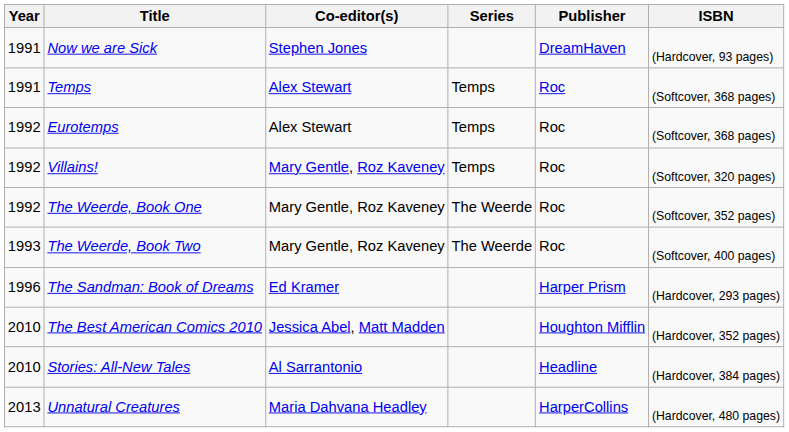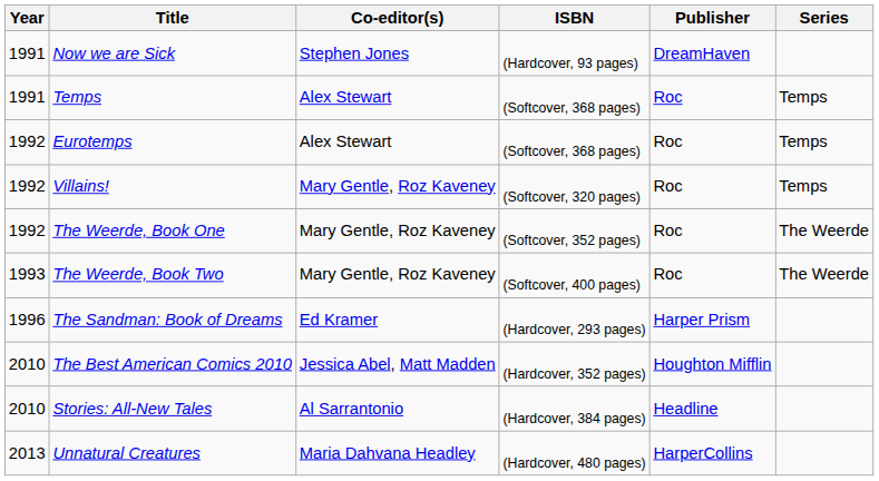columns swapped: Series <-> ISBN
